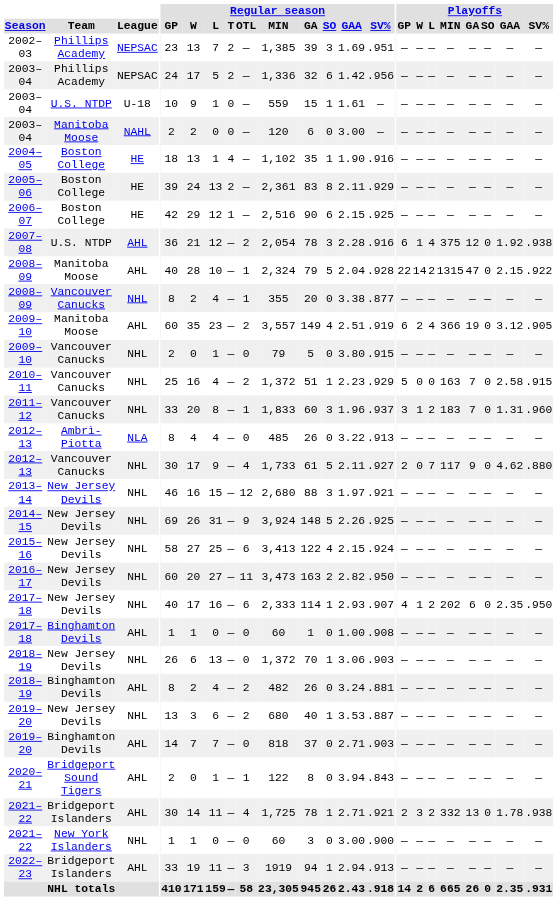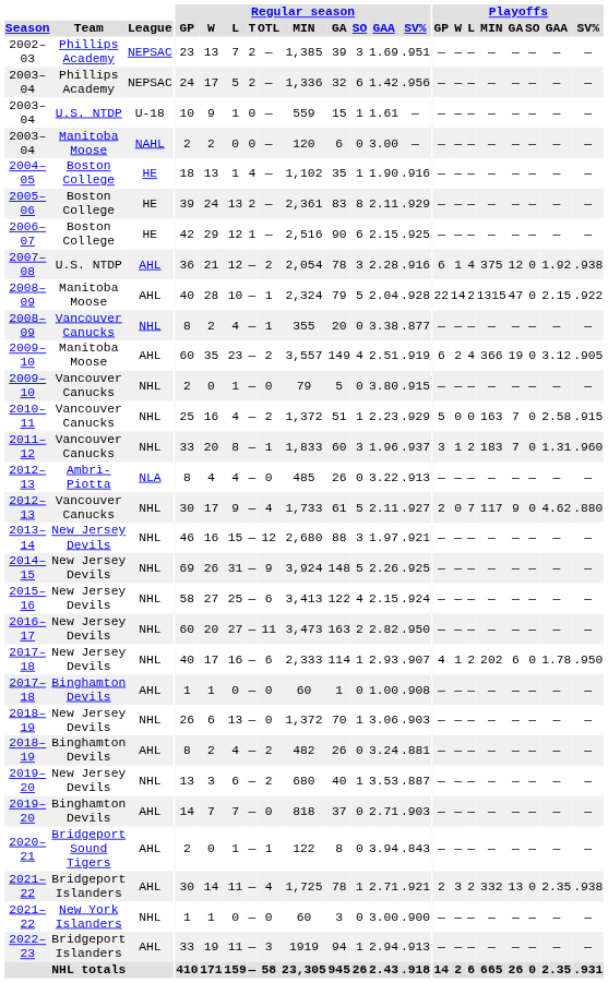2017–18 / NHL | Playoffs / GAA: 2.35 -> 1.78
2021–22 / AHL | Playoffs / GAA: 1.78 -> 2.35
